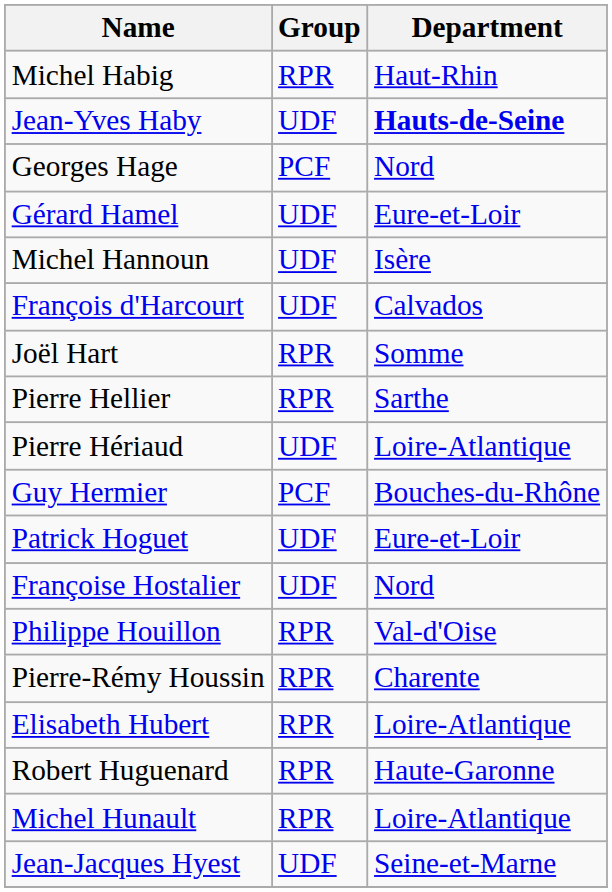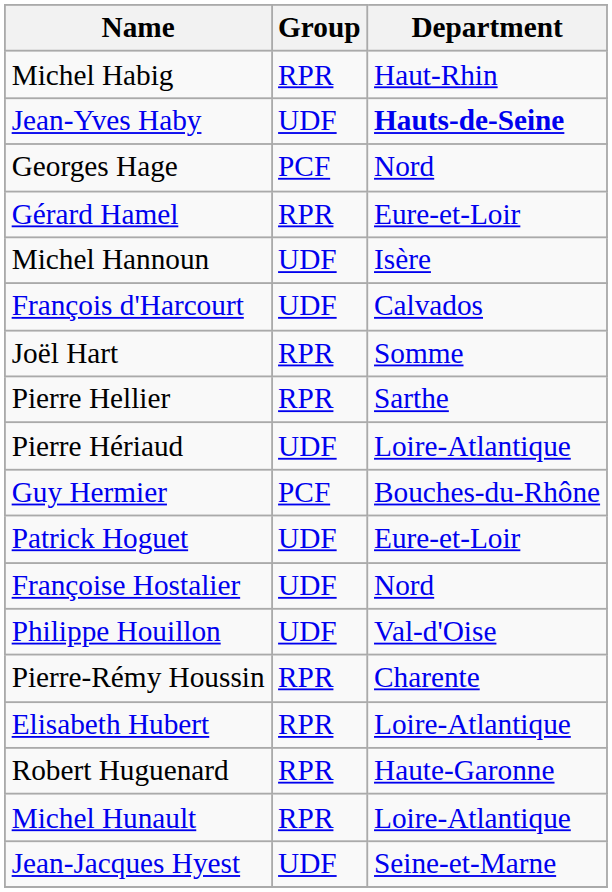Gérard Hamel | Group: UDF -> RPR
Philippe Houillon | Group: RPR -> UDF
